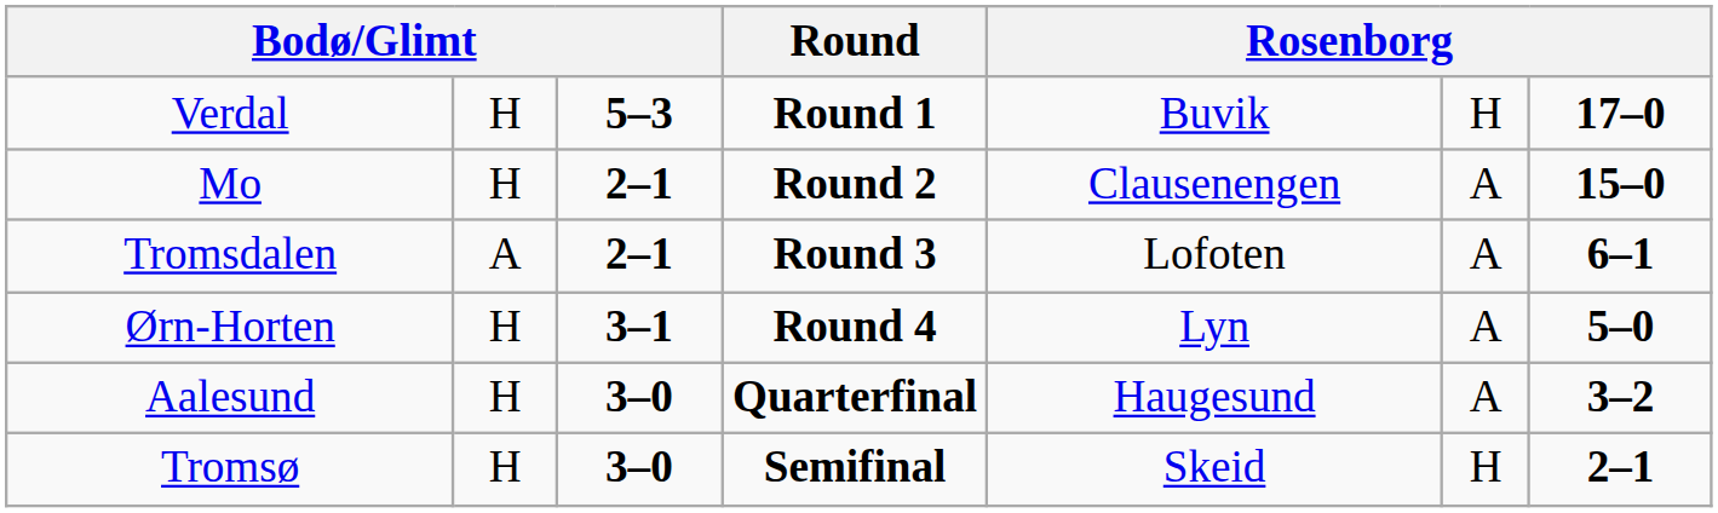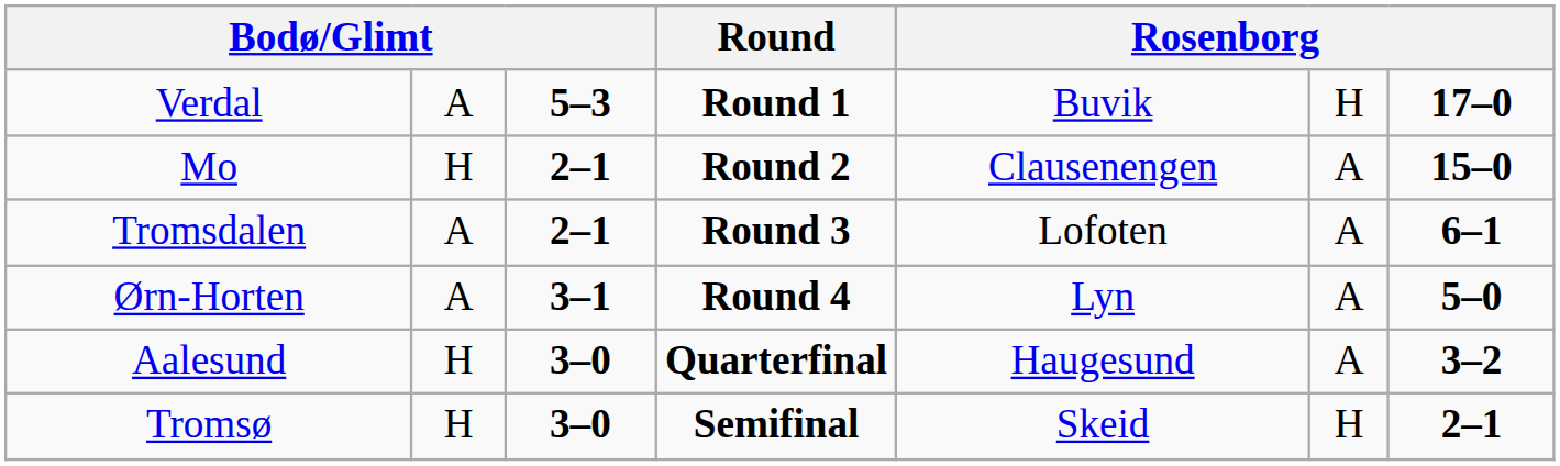Verdal | column 2: H -> A
Ørn-Horten | column 2: H -> A
